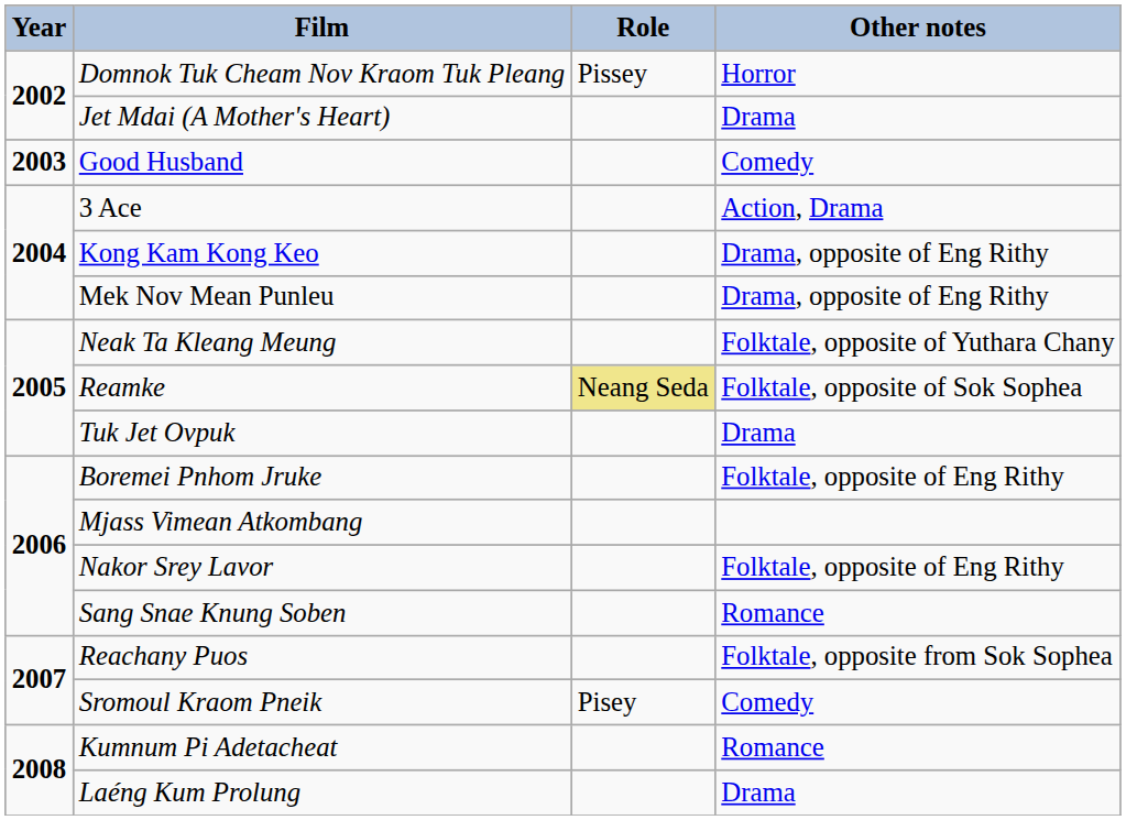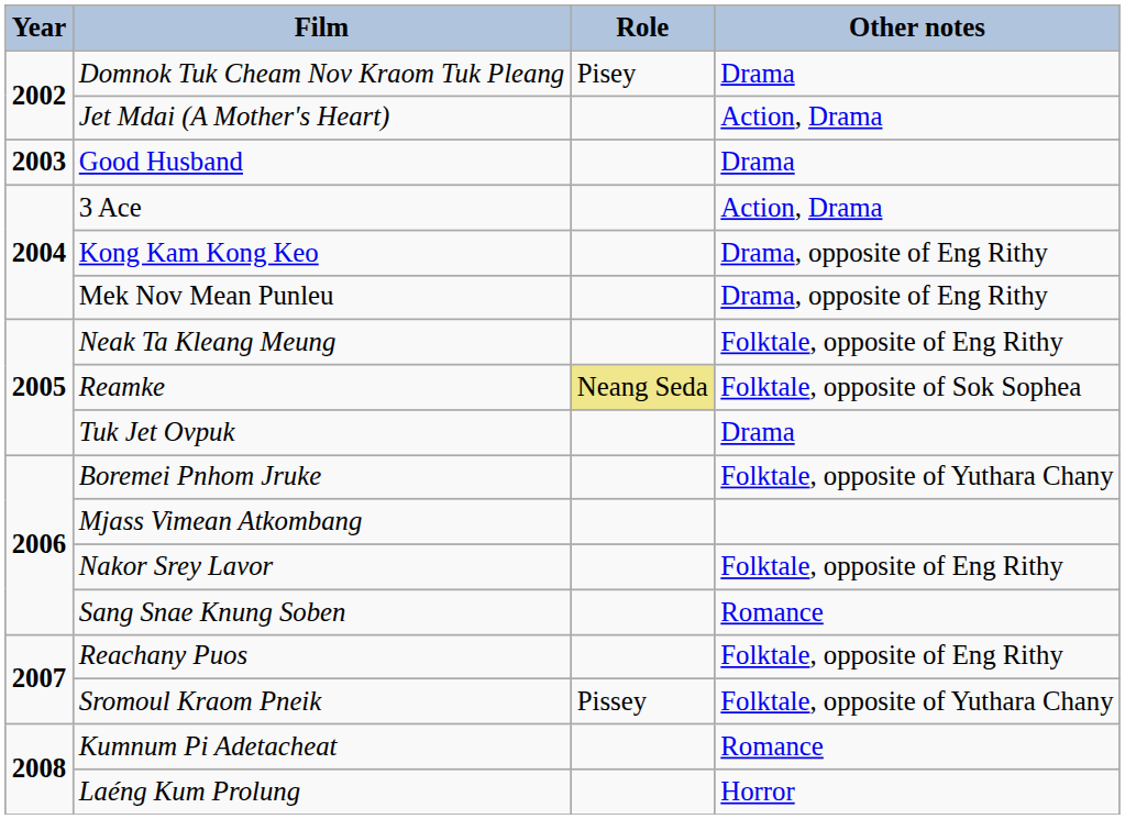Domnok Tuk Cheam Nov Kraom Tuk Pleang | Role: Pissey -> Pisey
Domnok Tuk Cheam Nov Kraom Tuk Pleang | Other notes: Horror -> Drama
Jet Mdai (A Mother's Heart) | Other notes: Drama -> Action, Drama
Good Husband | Other notes: Comedy -> Drama
Neak Ta Kleang Meung | Other notes: Folktale, opposite of Yuthara Chany -> Folktale, opposite of Eng Rithy
Boremei Pnhom Jruke | Other notes: Folktale, opposite of Eng Rithy -> Folktale, opposite of Yuthara Chany
Reachany Puos | Other notes: Folktale, opposite from Sok Sophea -> Folktale, opposite of Eng Rithy
Sromoul Kraom Pneik | Role: Pisey -> Pissey
Sromoul Kraom Pneik | Other notes: Comedy -> Folktale, opposite of Yuthara Chany
Laéng Kum Prolung | Other notes: Drama -> Horror
